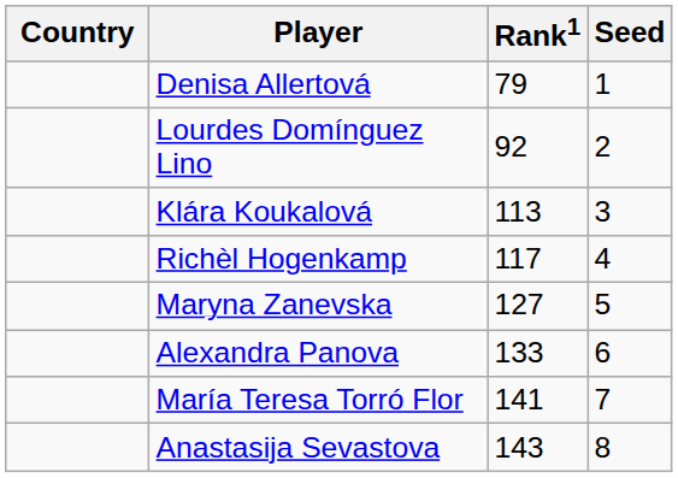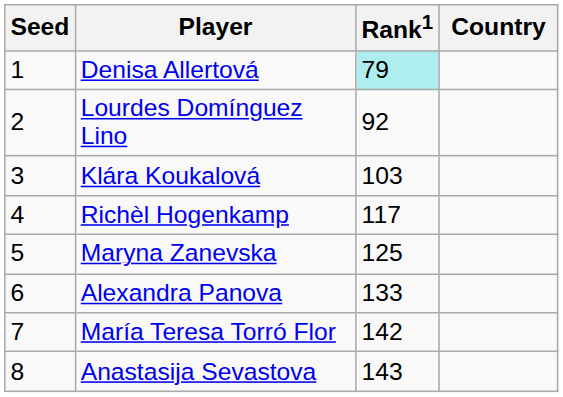columns swapped: Country <-> Seed
Denisa Allertová | Rank1: no background -> paleturquoise background
Klára Koukalová | Rank1: 113 -> 103
Maryna Zanevska | Rank1: 127 -> 125
María Teresa Torró Flor | Rank1: 141 -> 142
